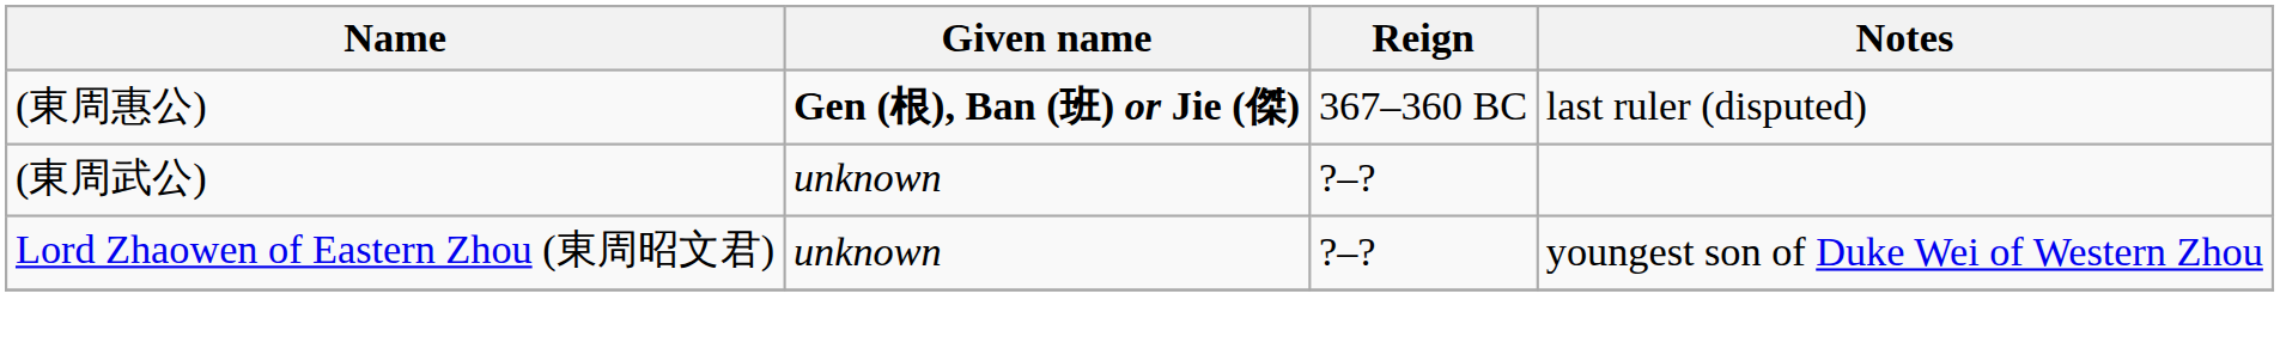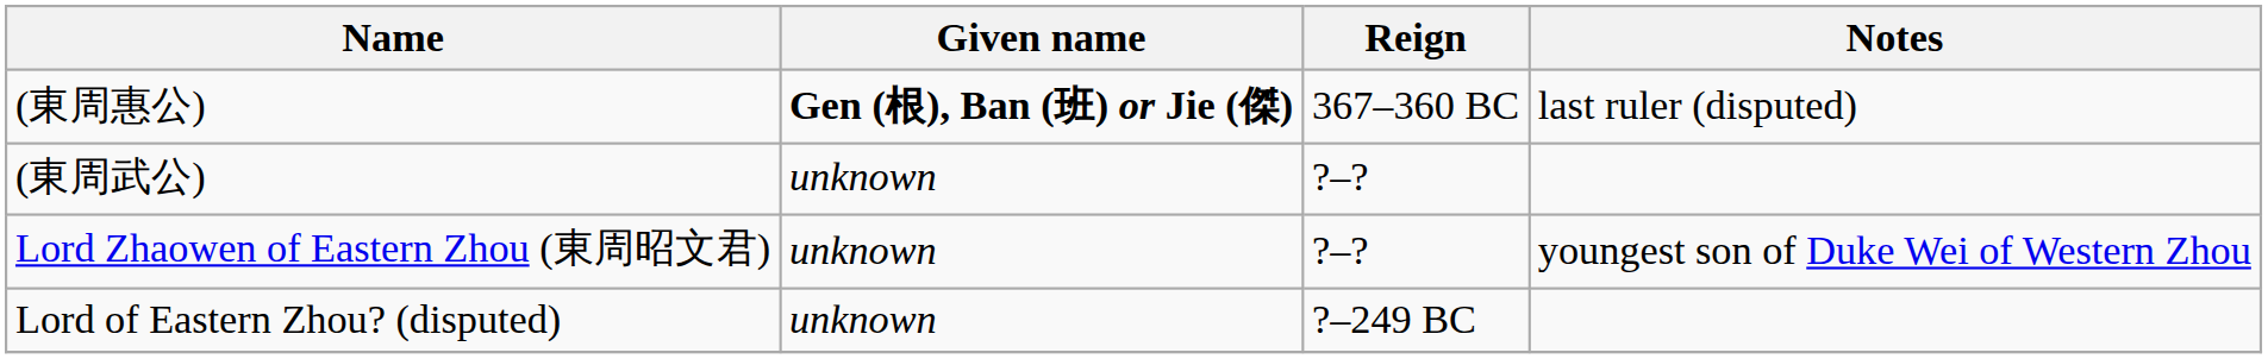+ row: Lord of Eastern Zhou? (disputed) | unknown | ?–249 BC
